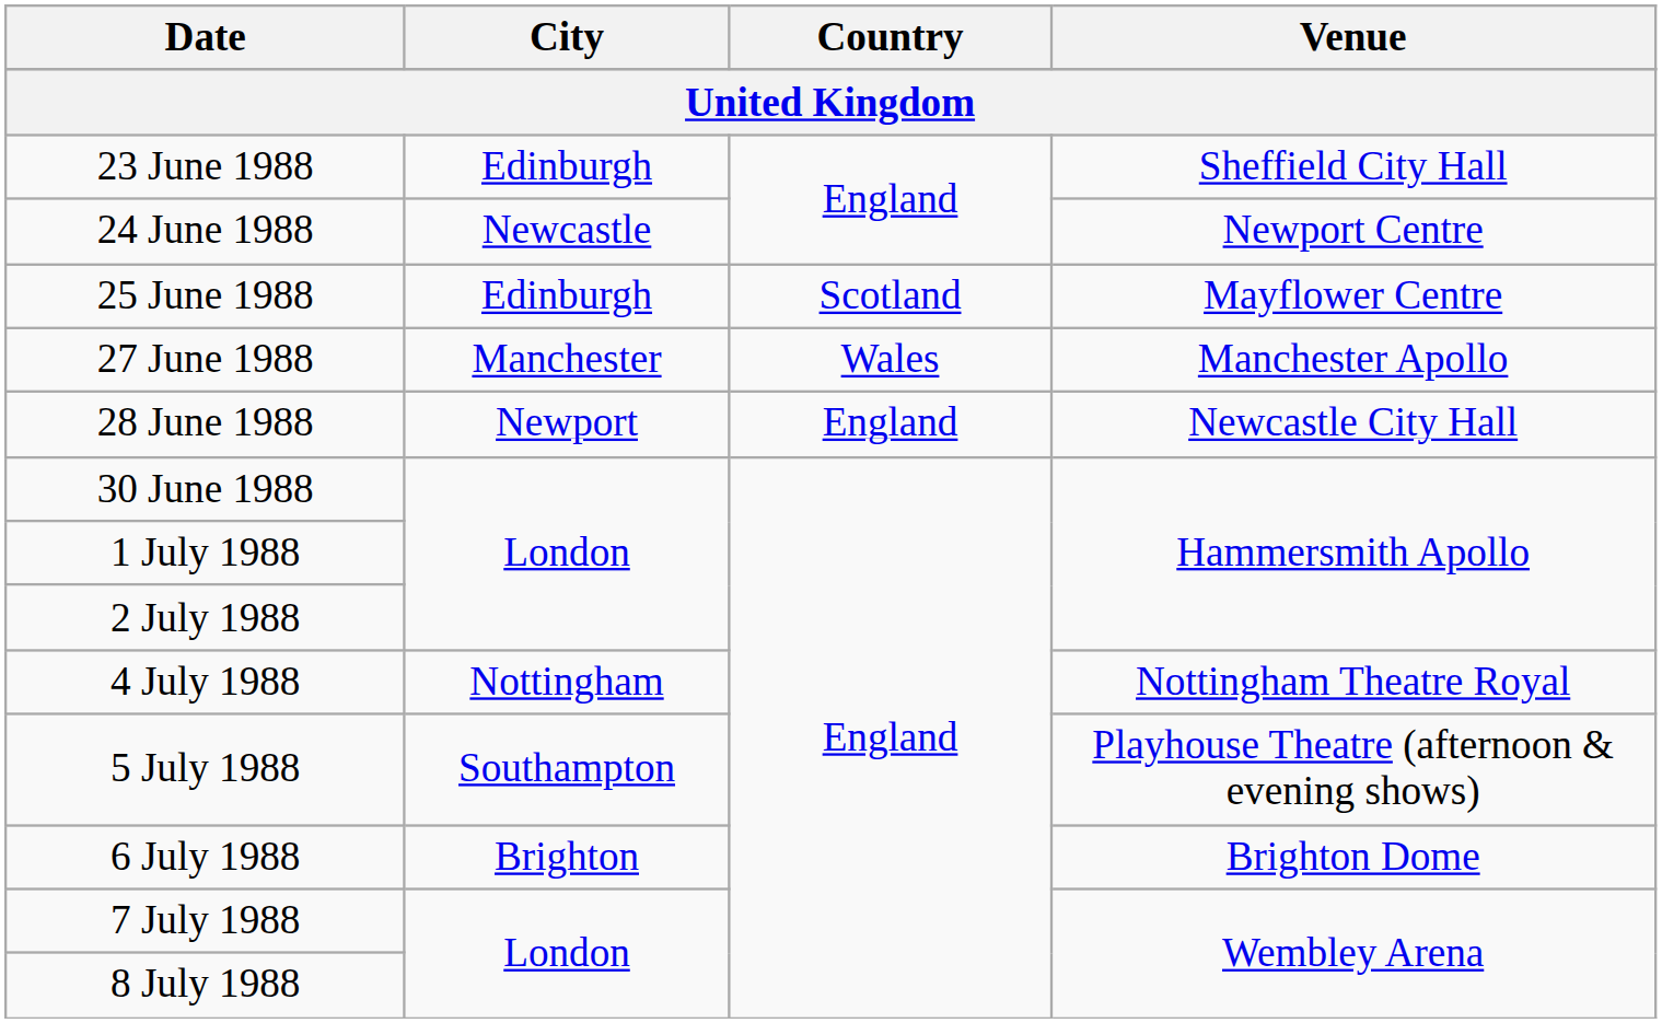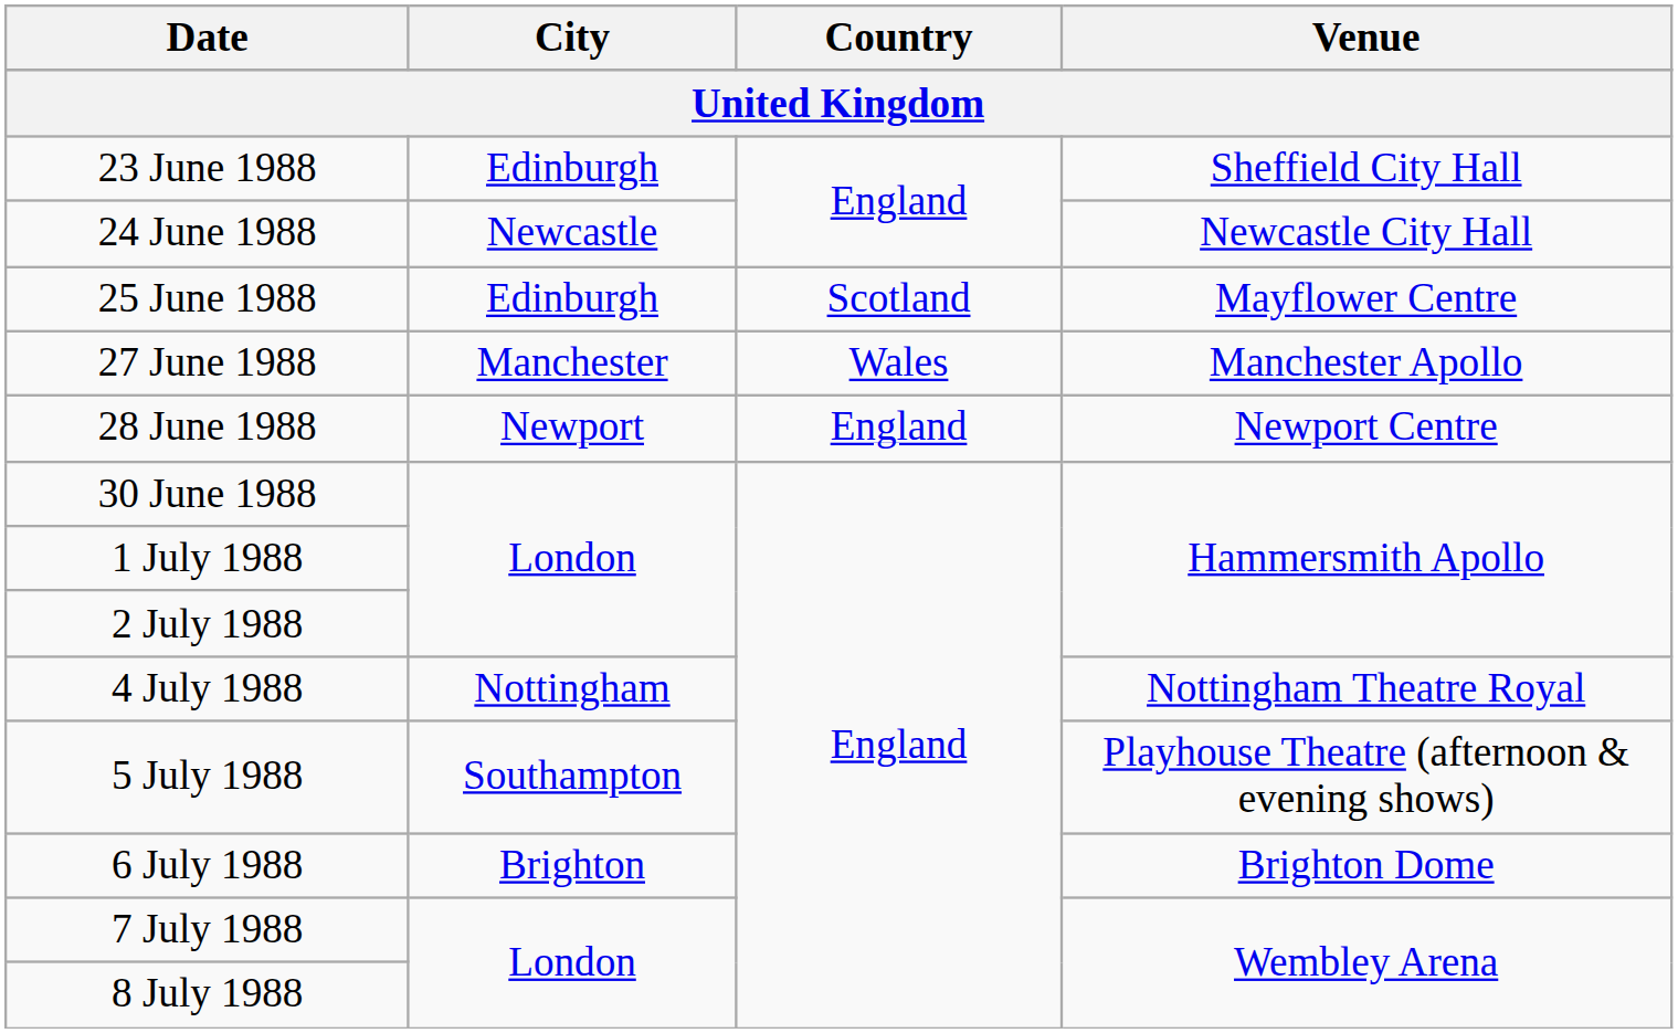24 June 1988 | Venue: Newport Centre -> Newcastle City Hall
28 June 1988 | Venue: Newcastle City Hall -> Newport Centre
